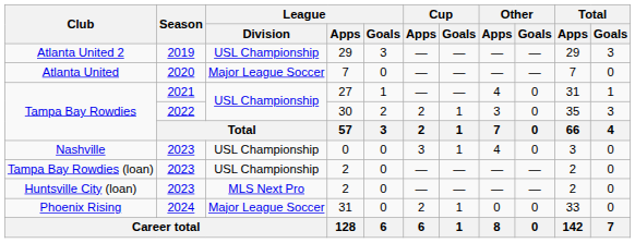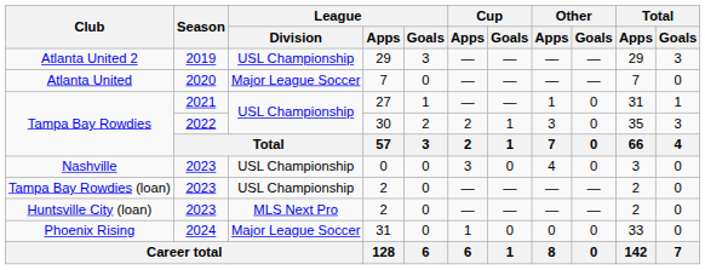Tampa Bay Rowdies / 27 | Other / Apps: 4 -> 1
Nashville | Cup / Goals: 1 -> 0
Phoenix Rising | Cup / Apps: 2 -> 1
Phoenix Rising | Cup / Goals: 1 -> 0
